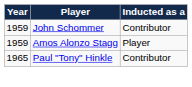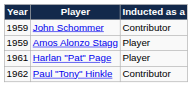+ row: 1961 | Harlan "Pat" Page | Player
Paul "Tony" Hinkle | Year: 1965 -> 1962
